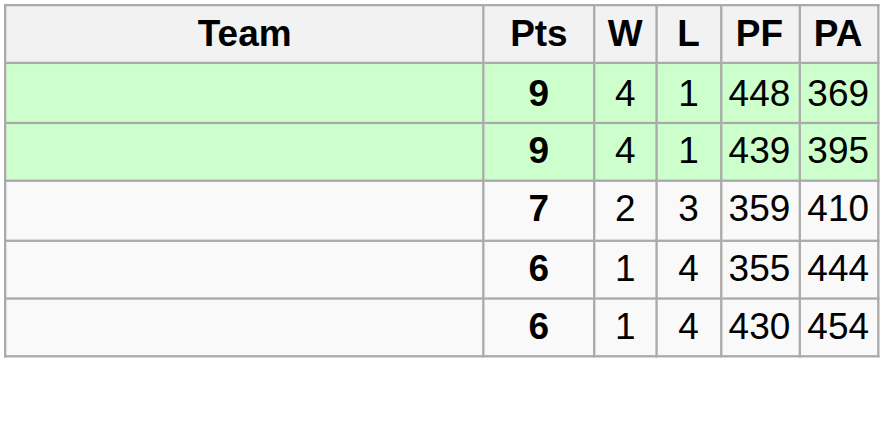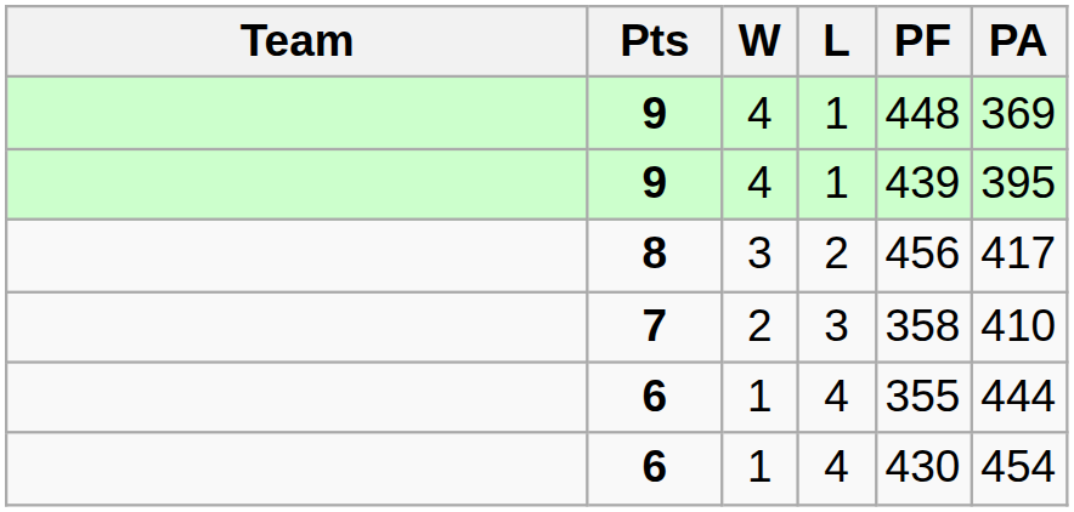+ row: 8 | 3 | 2 | 456 | 417
7 | PF: 359 -> 358
